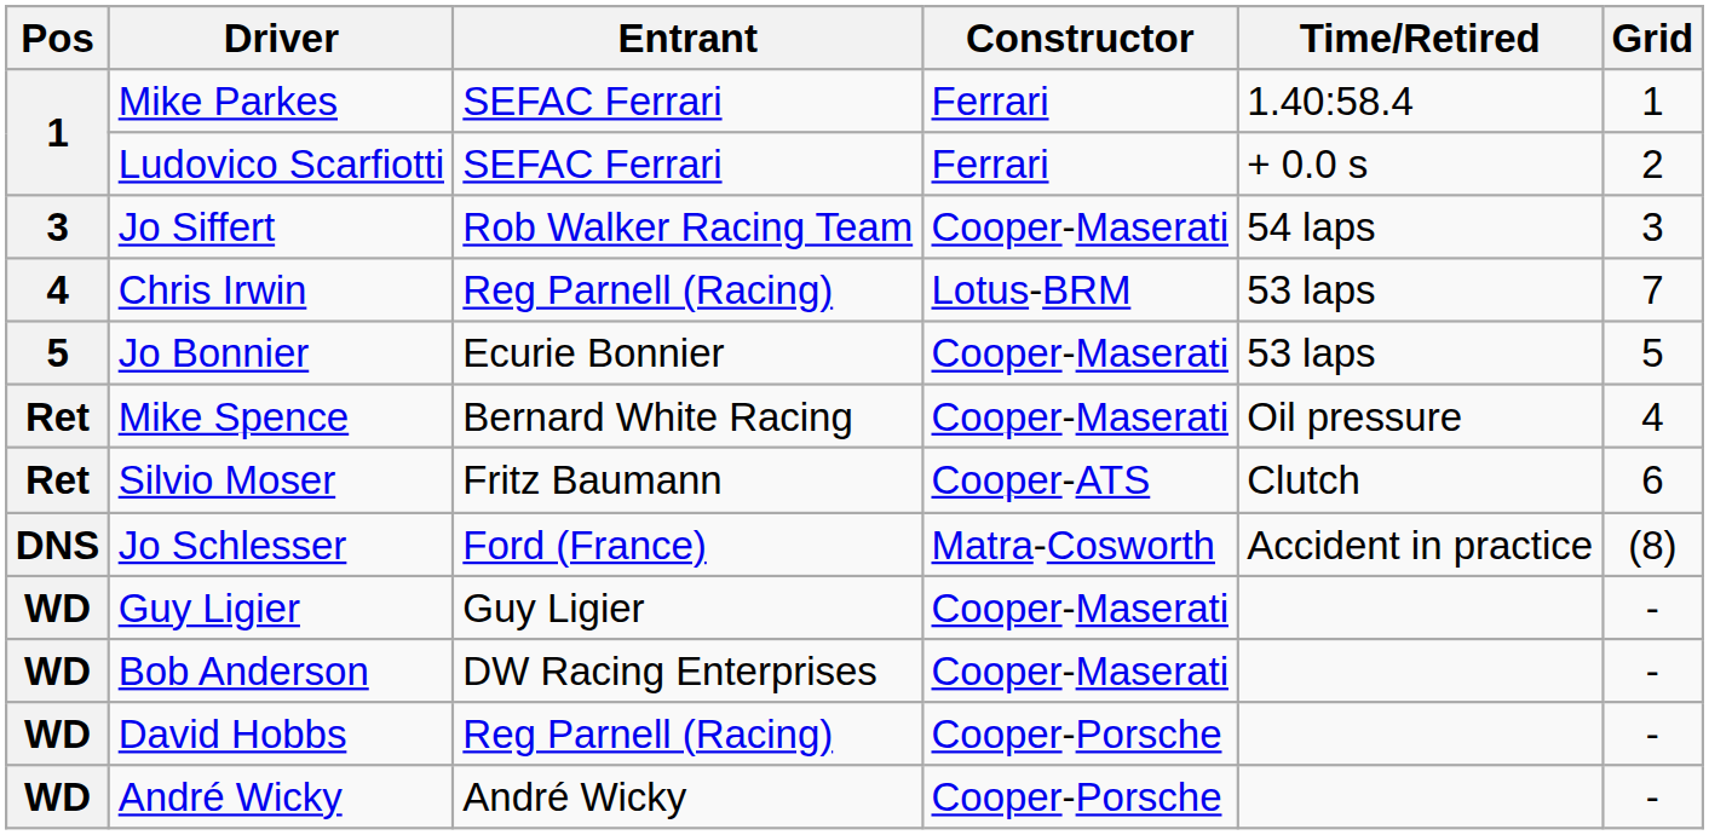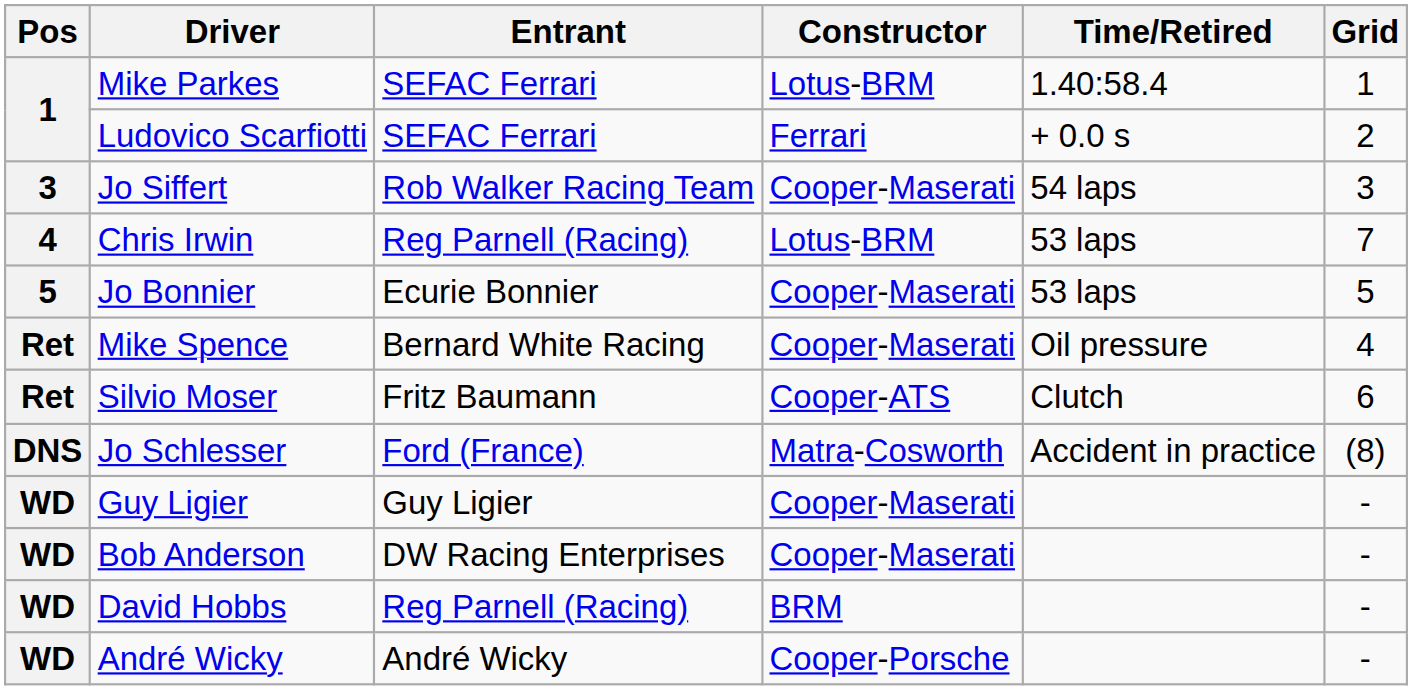Mike Parkes | Constructor: Ferrari -> Lotus-BRM
David Hobbs | Constructor: Cooper-Porsche -> BRM
